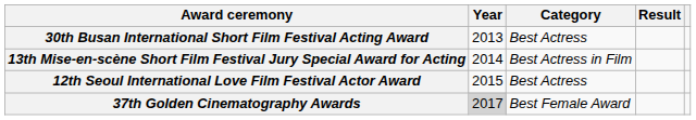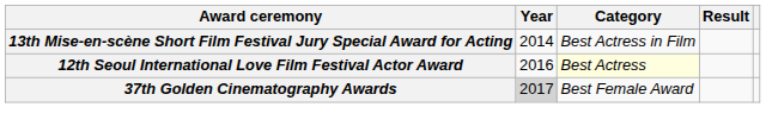- row: 30th Busan International Short Film Festival Acting Award | 2013 | Best Actress
12th Seoul International Love Film Festival Actor Award | Year: 2015 -> 2016
12th Seoul International Love Film Festival Actor Award | Category: no background -> lightyellow background
